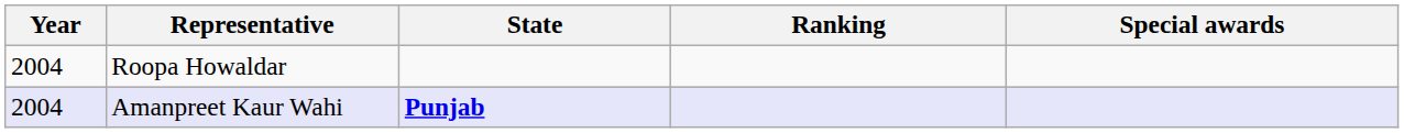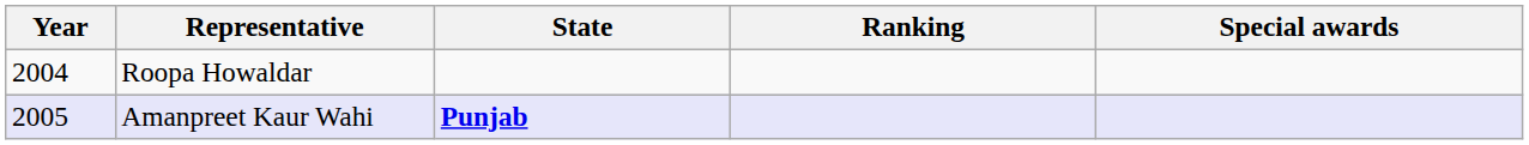Amanpreet Kaur Wahi | Year: 2004 -> 2005
